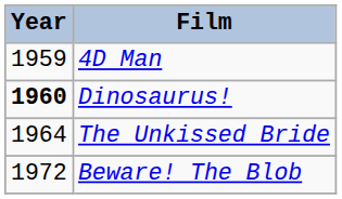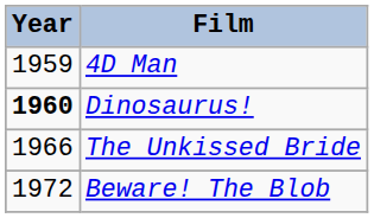The Unkissed Bride | Year: 1964 -> 1966
